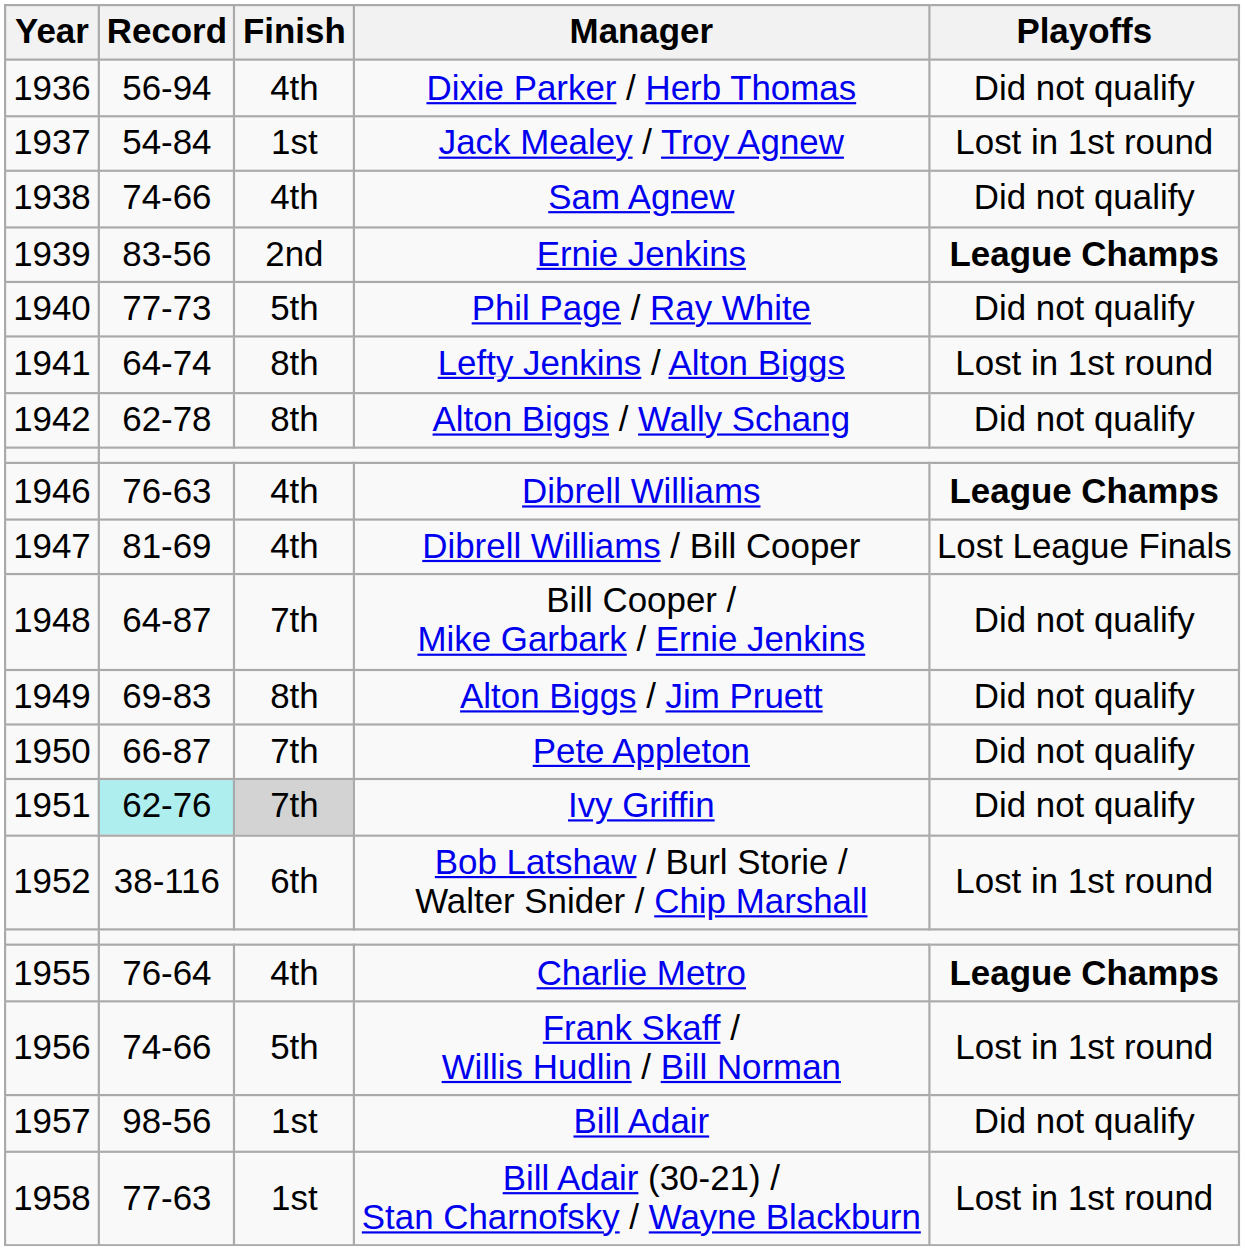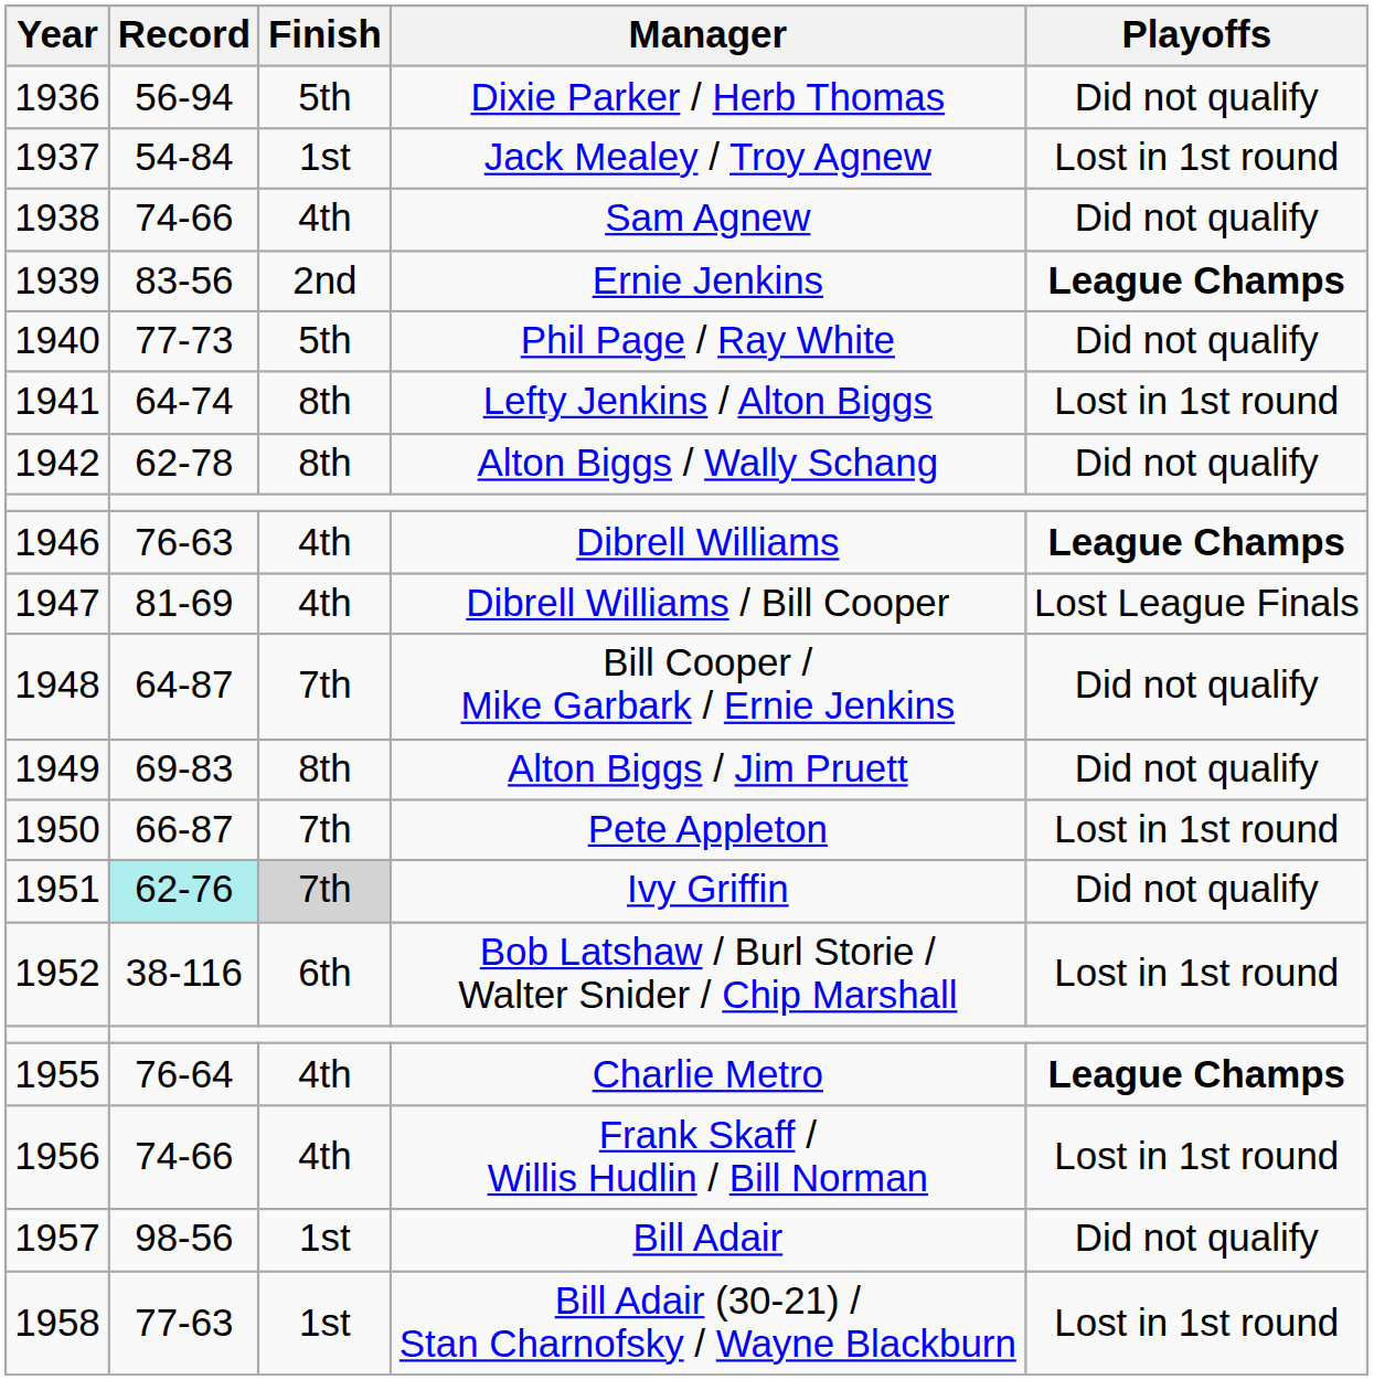Dixie Parker / Herb Thomas | Finish: 4th -> 5th
Pete Appleton | Playoffs: Did not qualify -> Lost in 1st round
Frank Skaff / Willis Hudlin / Bill Norman | Finish: 5th -> 4th
